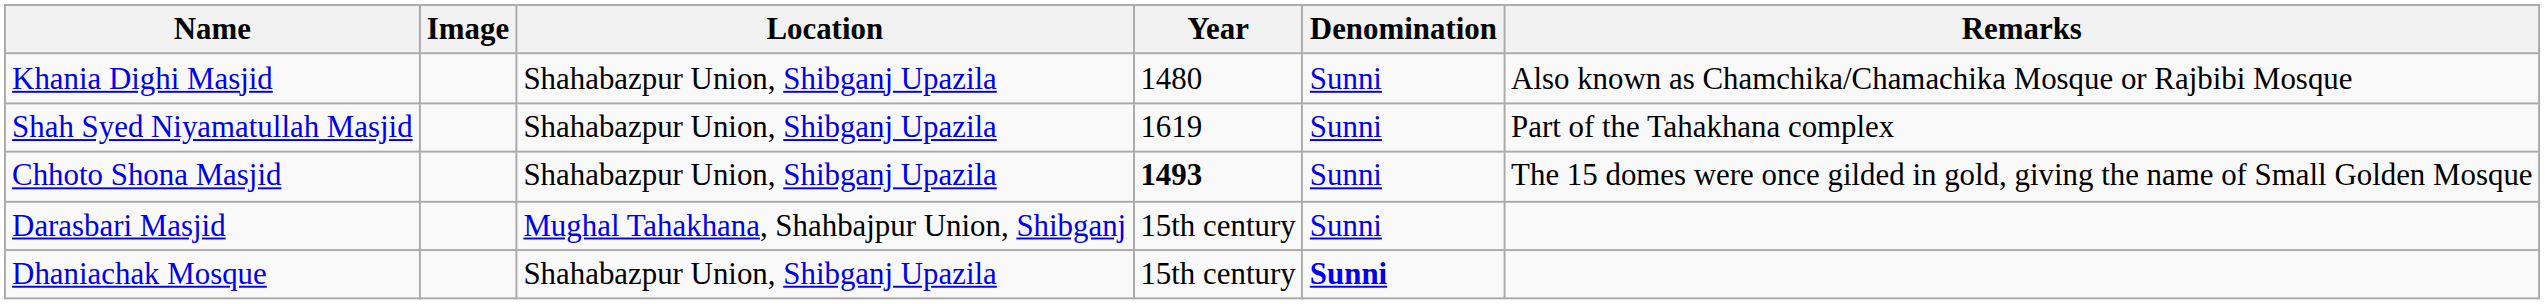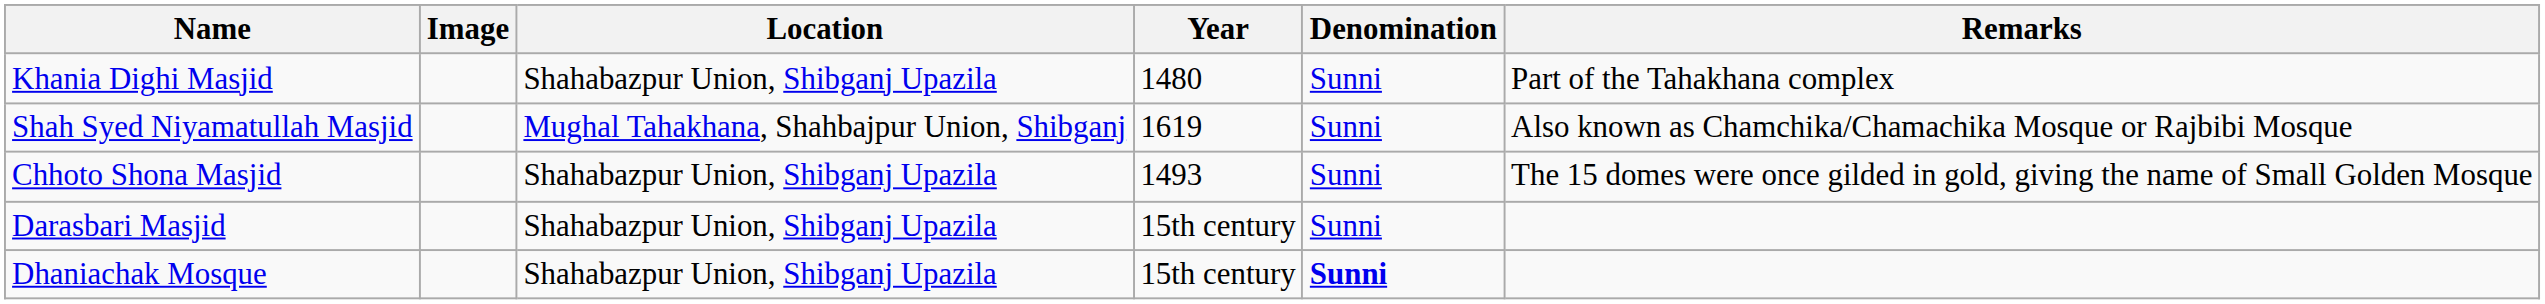Khania Dighi Masjid | Remarks: Also known as Chamchika/Chamachika Mosque or Rajbibi Mosque -> Part of the Tahakhana complex
Shah Syed Niyamatullah Masjid | Location: Shahabazpur Union, Shibganj Upazila -> Mughal Tahakhana, Shahbajpur Union, Shibganj
Shah Syed Niyamatullah Masjid | Remarks: Part of the Tahakhana complex -> Also known as Chamchika/Chamachika Mosque or Rajbibi Mosque
Chhoto Shona Masjid | Year: bold -> normal
Darasbari Masjid | Location: Mughal Tahakhana, Shahbajpur Union, Shibganj -> Shahabazpur Union, Shibganj Upazila
